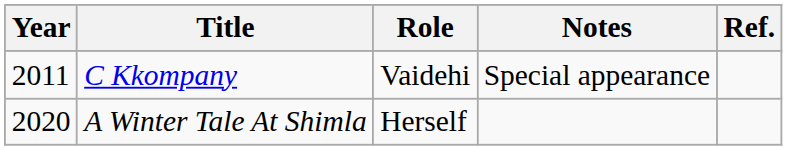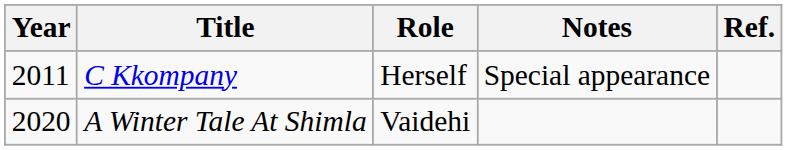C Kkompany | Role: Vaidehi -> Herself
A Winter Tale At Shimla | Role: Herself -> Vaidehi
